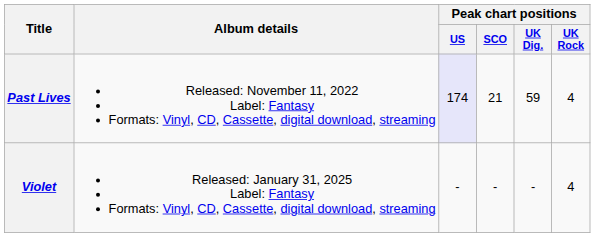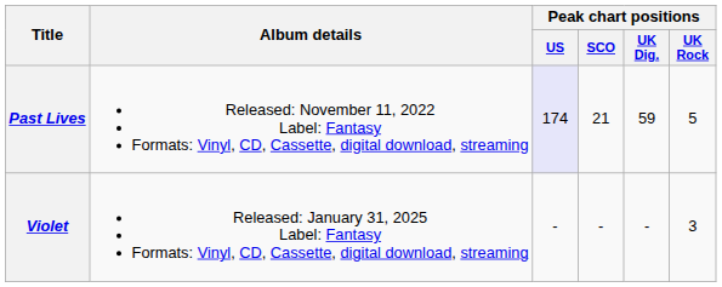Past Lives | Peak chart positions / UK Rock: 4 -> 5
Violet | Peak chart positions / UK Rock: 4 -> 3
